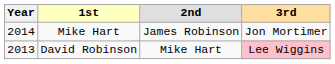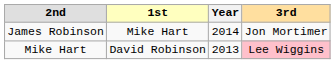columns swapped: Year <-> 2nd
